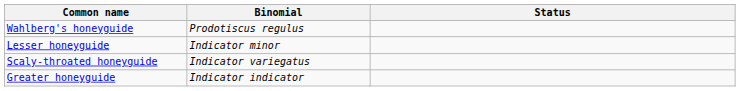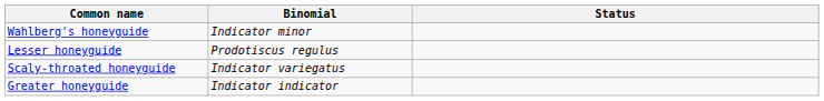Wahlberg's honeyguide | Binomial: Prodotiscus regulus -> Indicator minor
Lesser honeyguide | Binomial: Indicator minor -> Prodotiscus regulus
